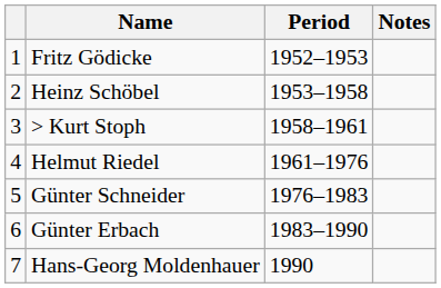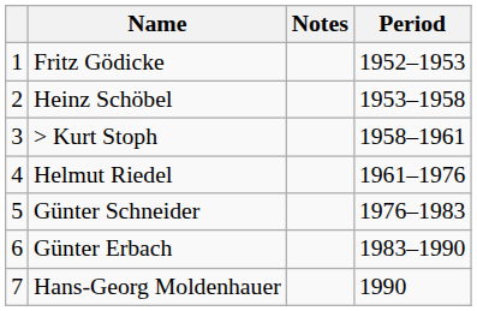columns swapped: Period <-> Notes
